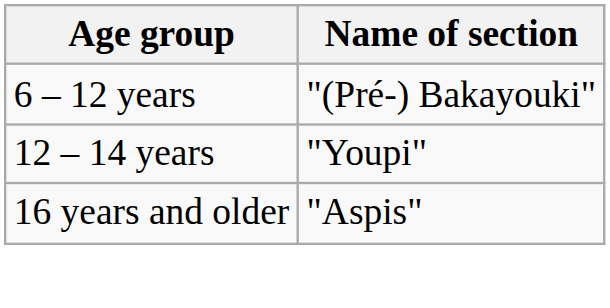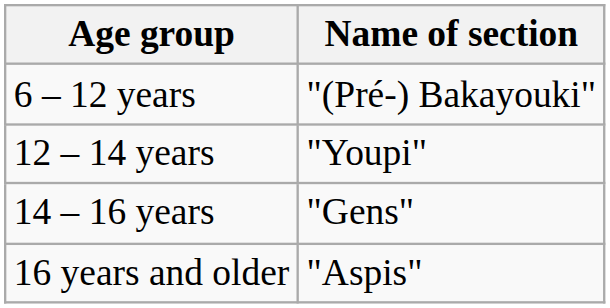+ row: 14 – 16 years | "Gens"
